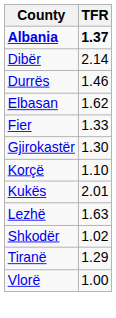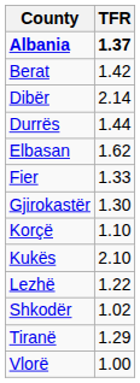+ row: Berat | 1.42
Durrës | TFR: 1.46 -> 1.44
Kukës | TFR: 2.01 -> 2.10
Lezhë | TFR: 1.63 -> 1.22
